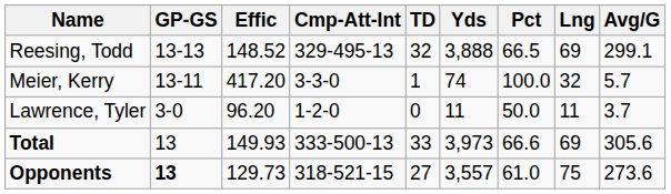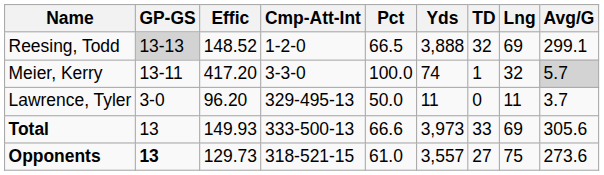columns swapped: Pct <-> TD
Reesing, Todd | GP-GS: no background -> lightgrey background
Reesing, Todd | Cmp-Att-Int: 329-495-13 -> 1-2-0
Meier, Kerry | Avg/G: no background -> lightgrey background
Lawrence, Tyler | Cmp-Att-Int: 1-2-0 -> 329-495-13
